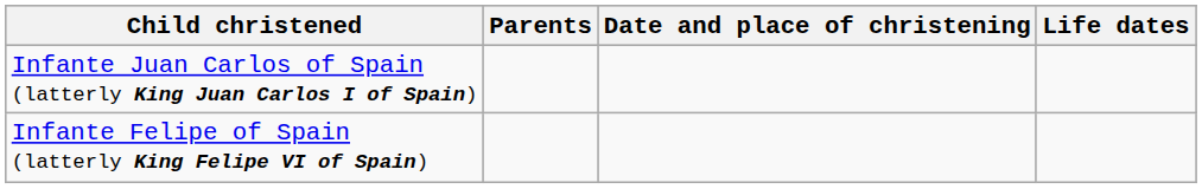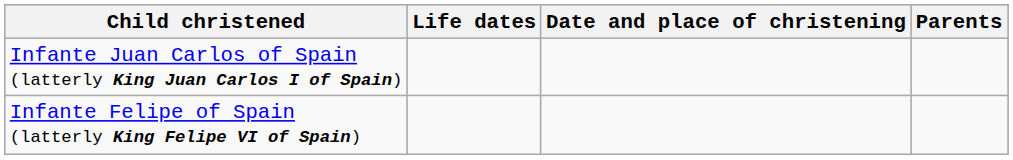columns swapped: Life dates <-> Parents
